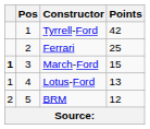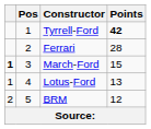Tyrrell-Ford | Points: normal -> bold
Ferrari | Points: 25 -> 28
